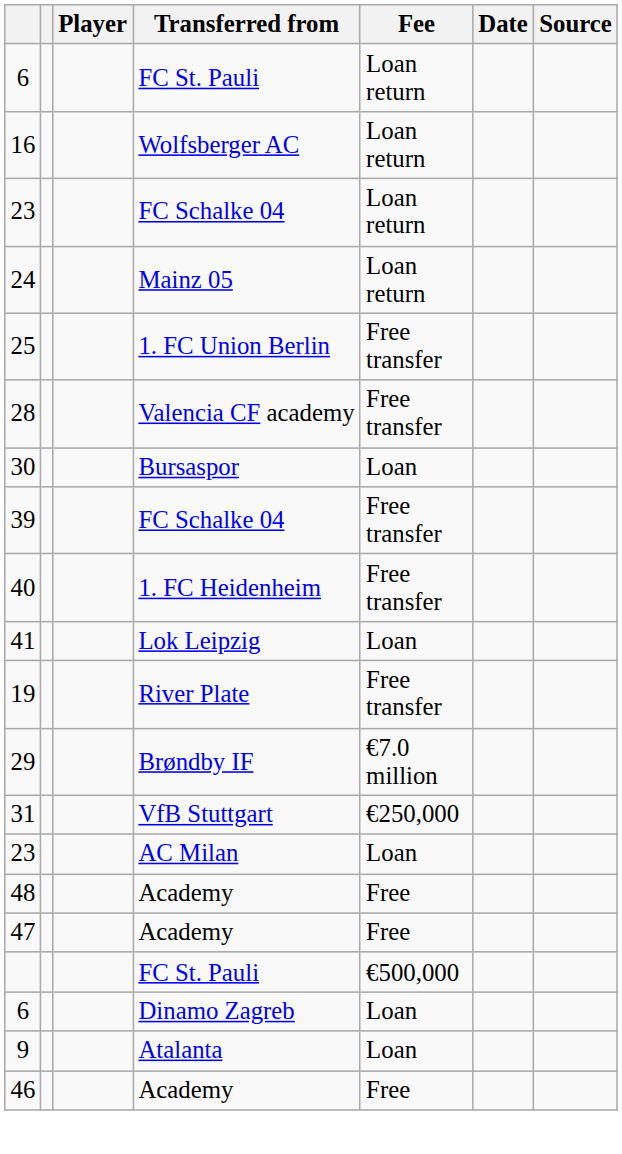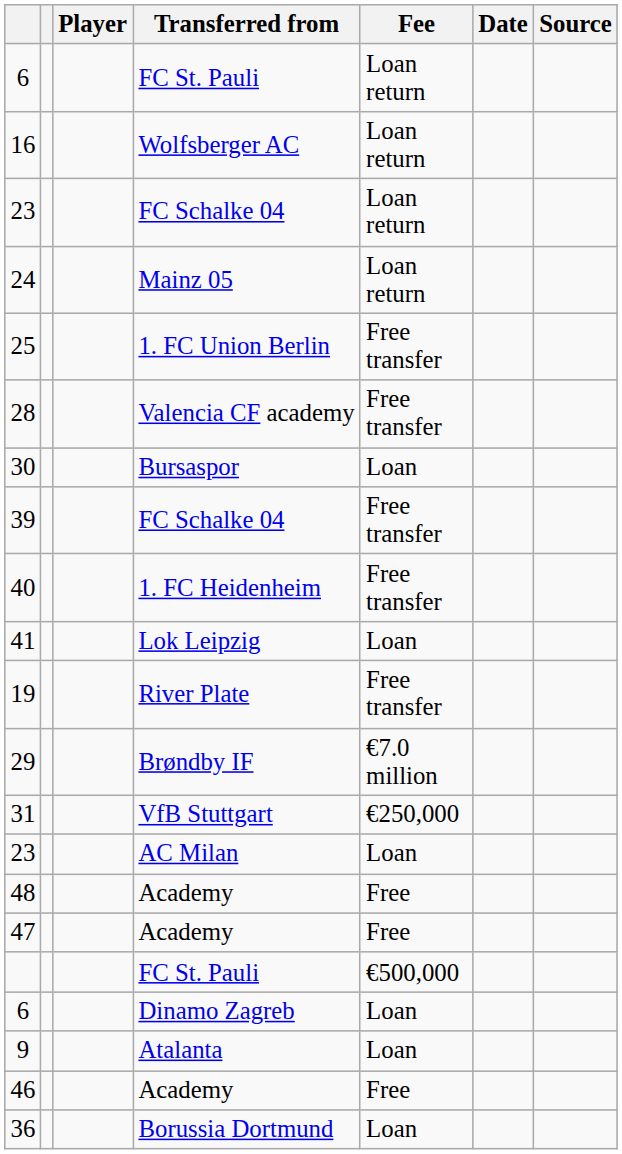+ row: 36 | Borussia Dortmund | Loan
